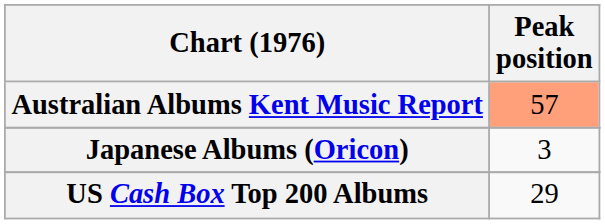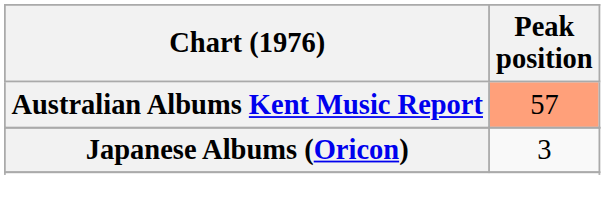- row: US Cash Box Top 200 Albums | 29
